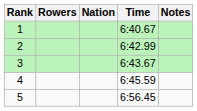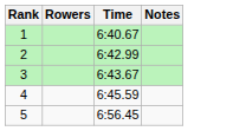- column: Nation
